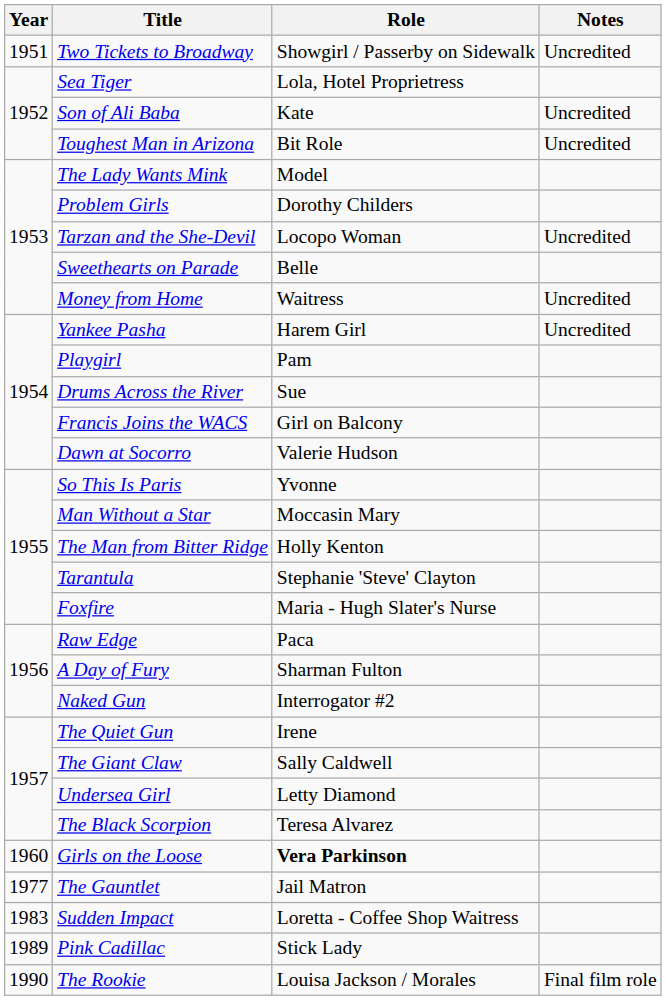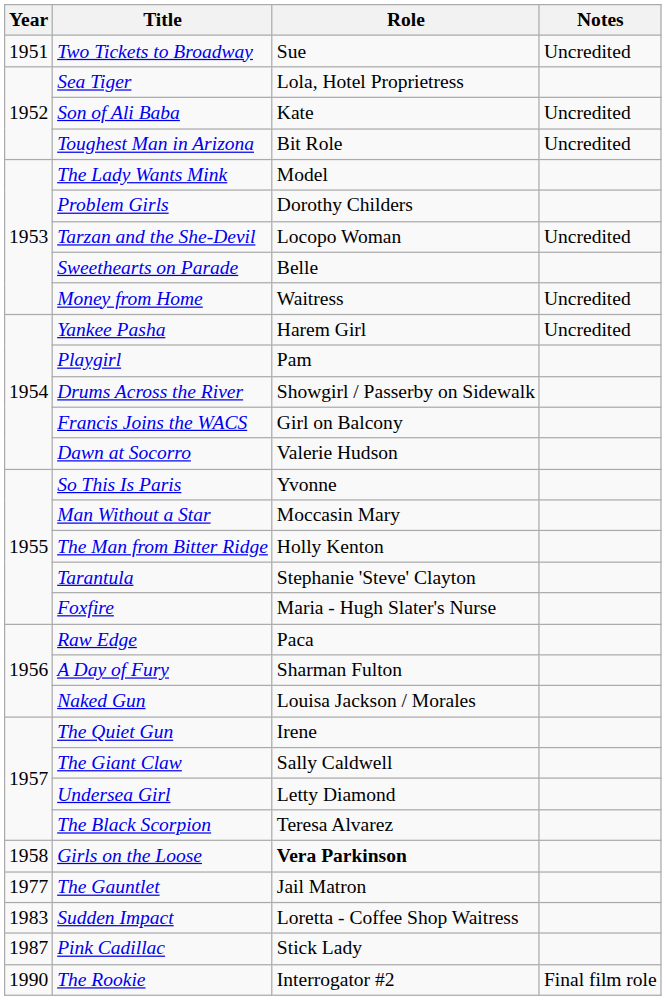Two Tickets to Broadway | Role: Showgirl / Passerby on Sidewalk -> Sue
Drums Across the River | Role: Sue -> Showgirl / Passerby on Sidewalk
Naked Gun | Role: Interrogator #2 -> Louisa Jackson / Morales
Girls on the Loose | Year: 1960 -> 1958
Pink Cadillac | Year: 1989 -> 1987
The Rookie | Role: Louisa Jackson / Morales -> Interrogator #2
